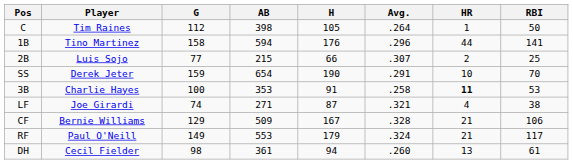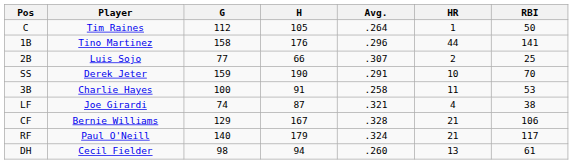- column: AB | 398 | 594 | 215 | 654 | 353 | 271 | 509 | 553 | 361
3B | HR: bold -> normal
RF | G: 149 -> 140
